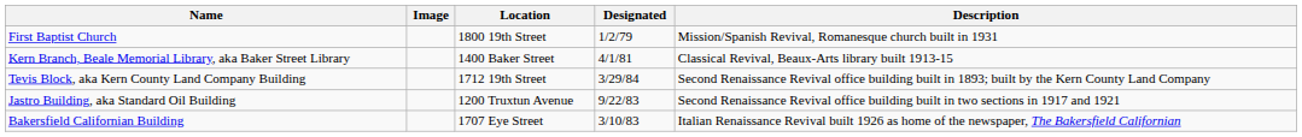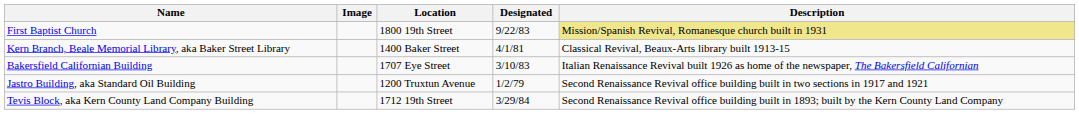First Baptist Church | Designated: 1/2/79 -> 9/22/83
First Baptist Church | Description: no background -> khaki background
rows swapped: Bakersfield Californian Building <-> Tevis Block, aka Kern County Land Company Building
Jastro Building, aka Standard Oil Building | Designated: 9/22/83 -> 1/2/79
